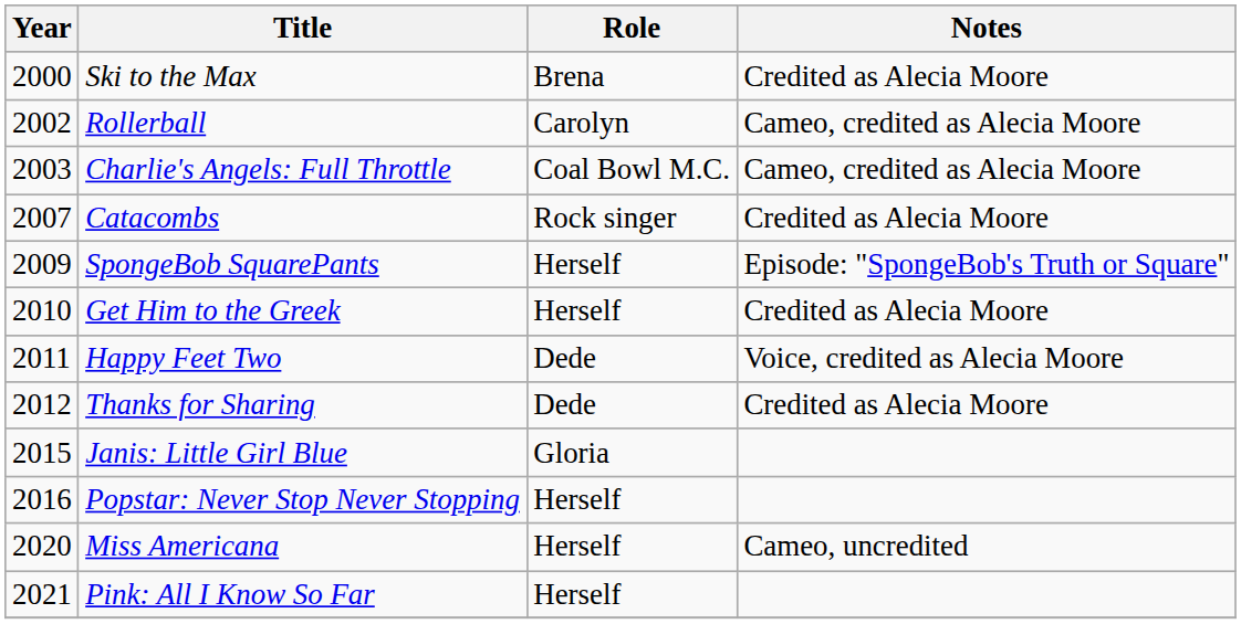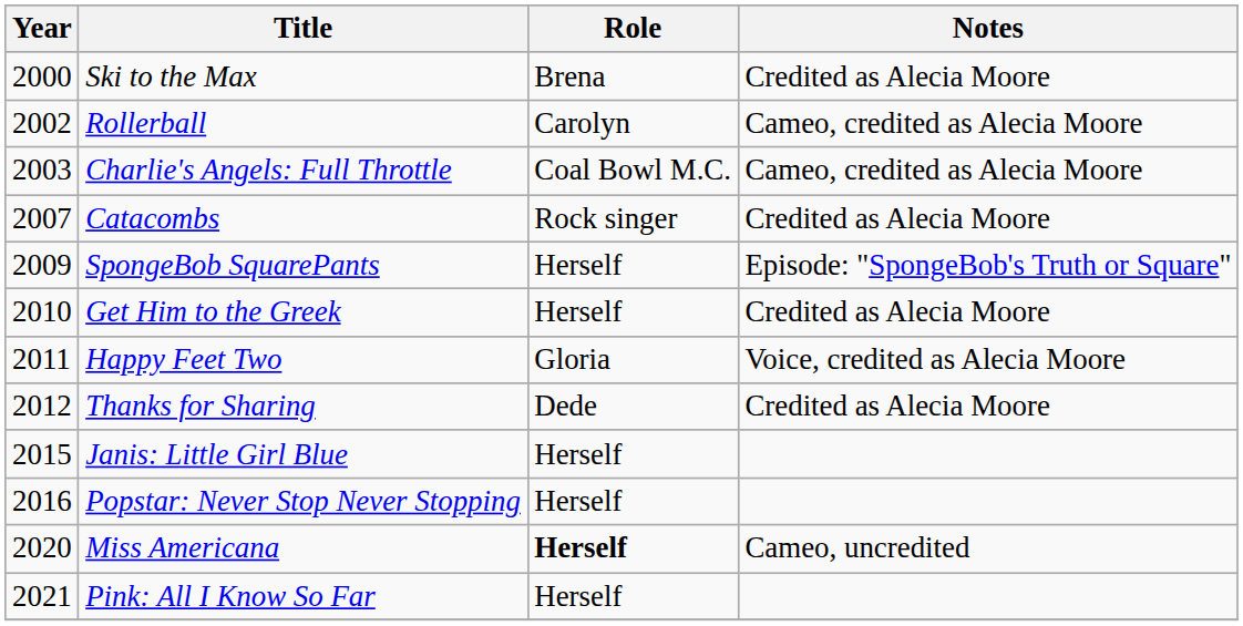Happy Feet Two | Role: Dede -> Gloria
Janis: Little Girl Blue | Role: Gloria -> Herself
Miss Americana | Role: normal -> bold
